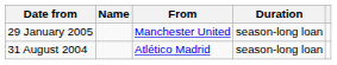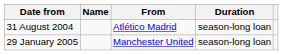rows swapped: 31 August 2004 <-> 29 January 2005
